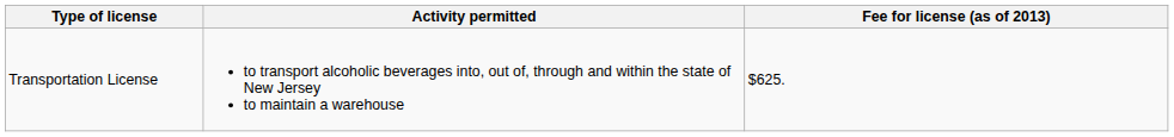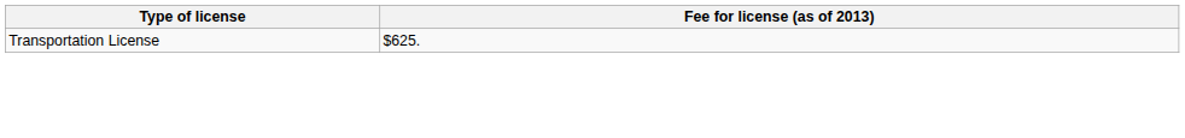- column: Activity permitted | to transport alcoholic beverages into, out of, through and within the state of New Jersey to maintain a warehouse
